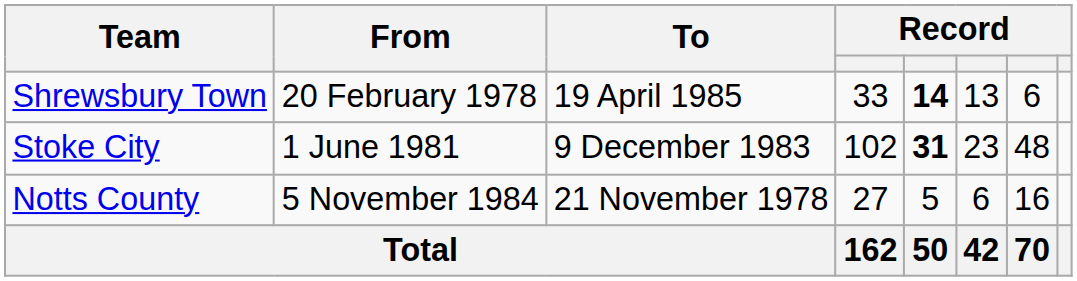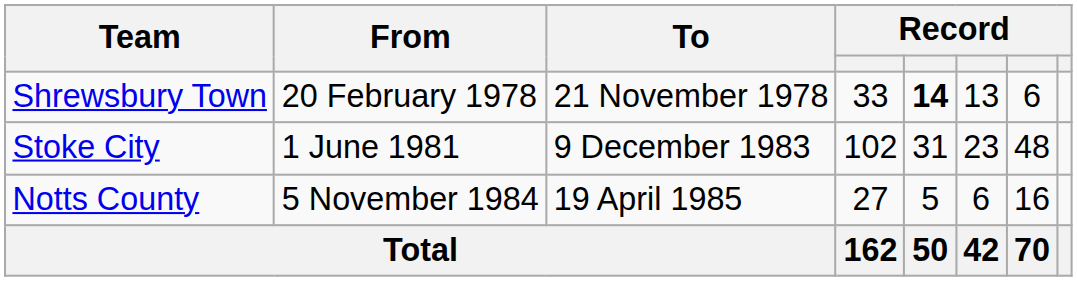Shrewsbury Town | To: 19 April 1985 -> 21 November 1978
Stoke City | column 5: bold -> normal
Notts County | To: 21 November 1978 -> 19 April 1985
